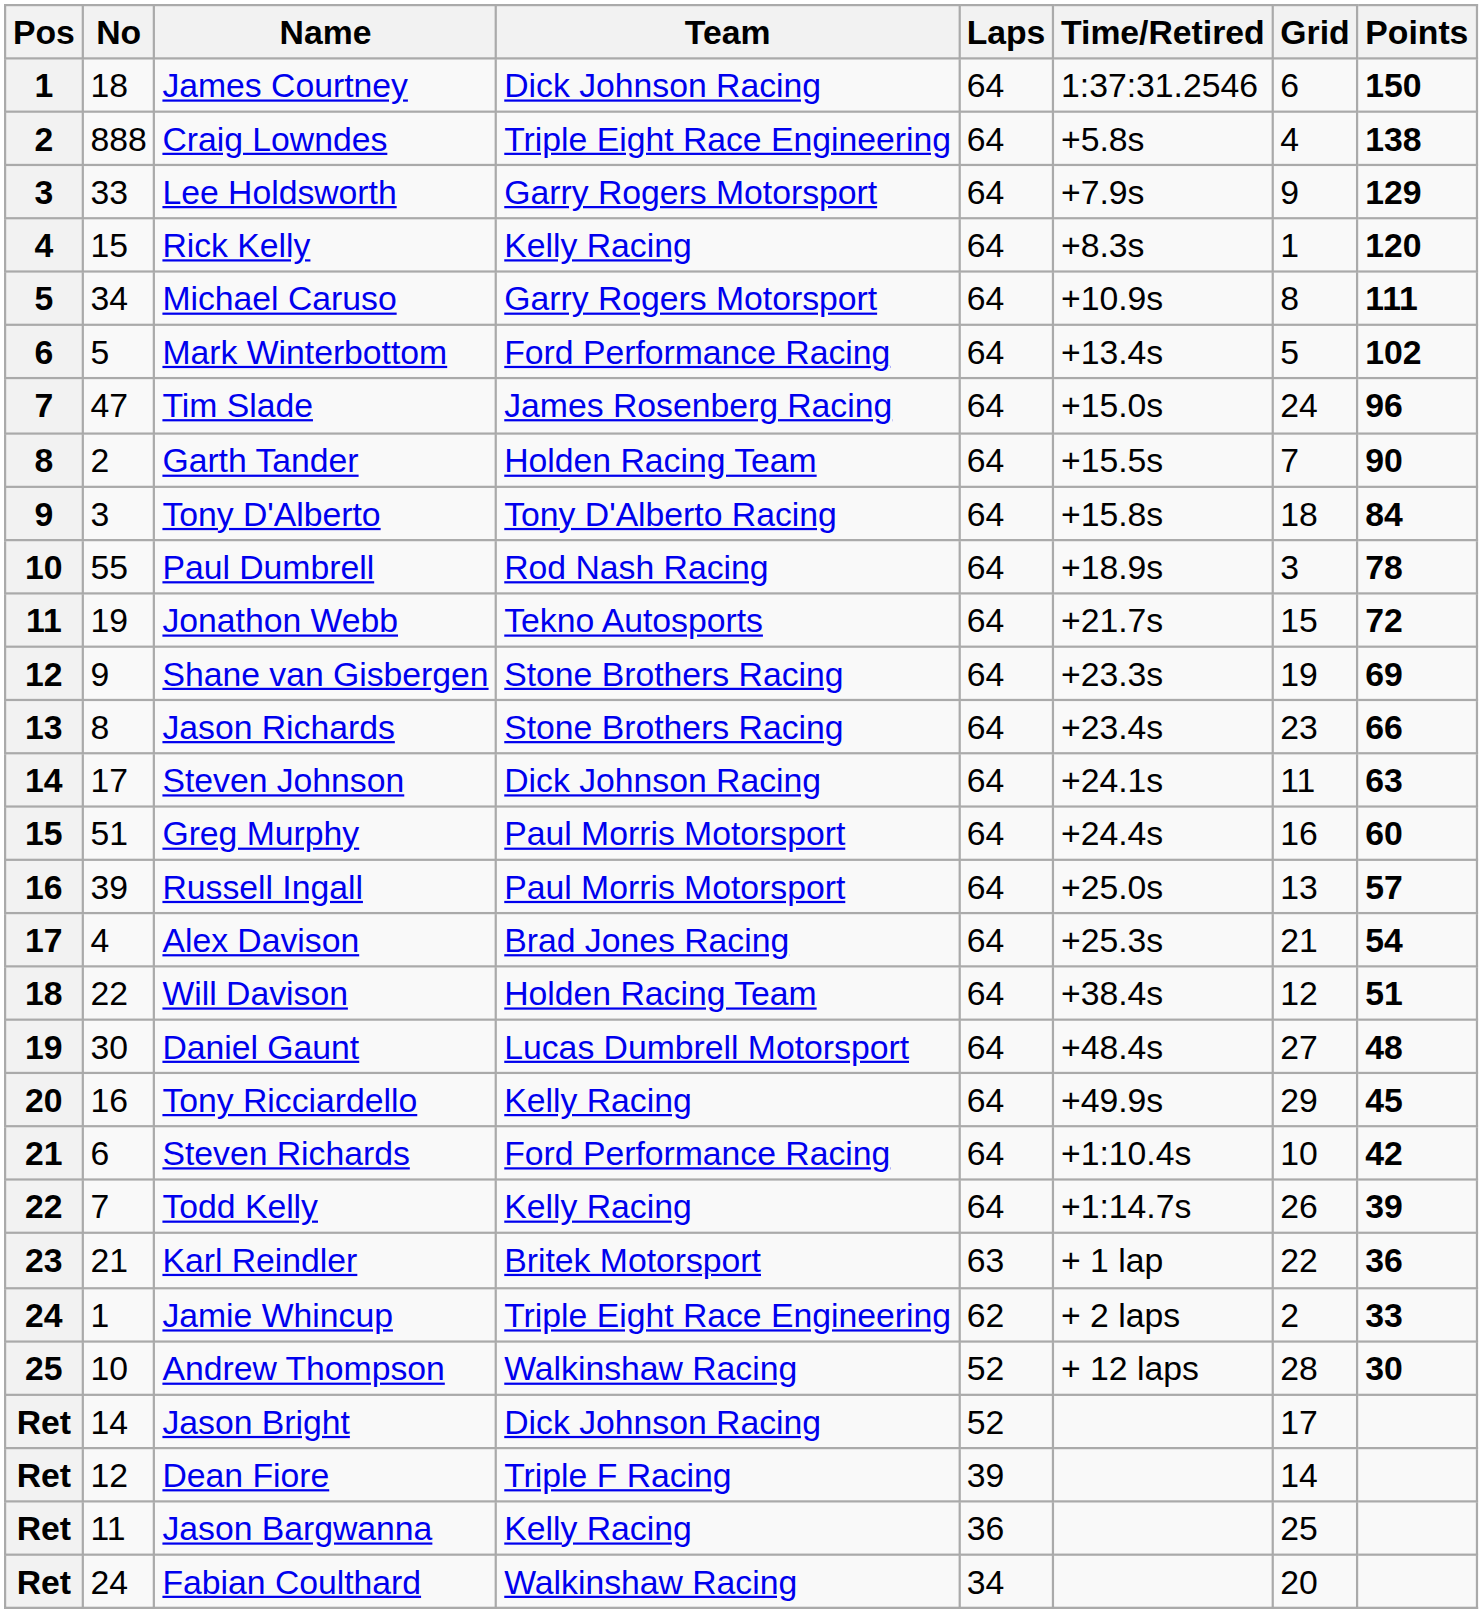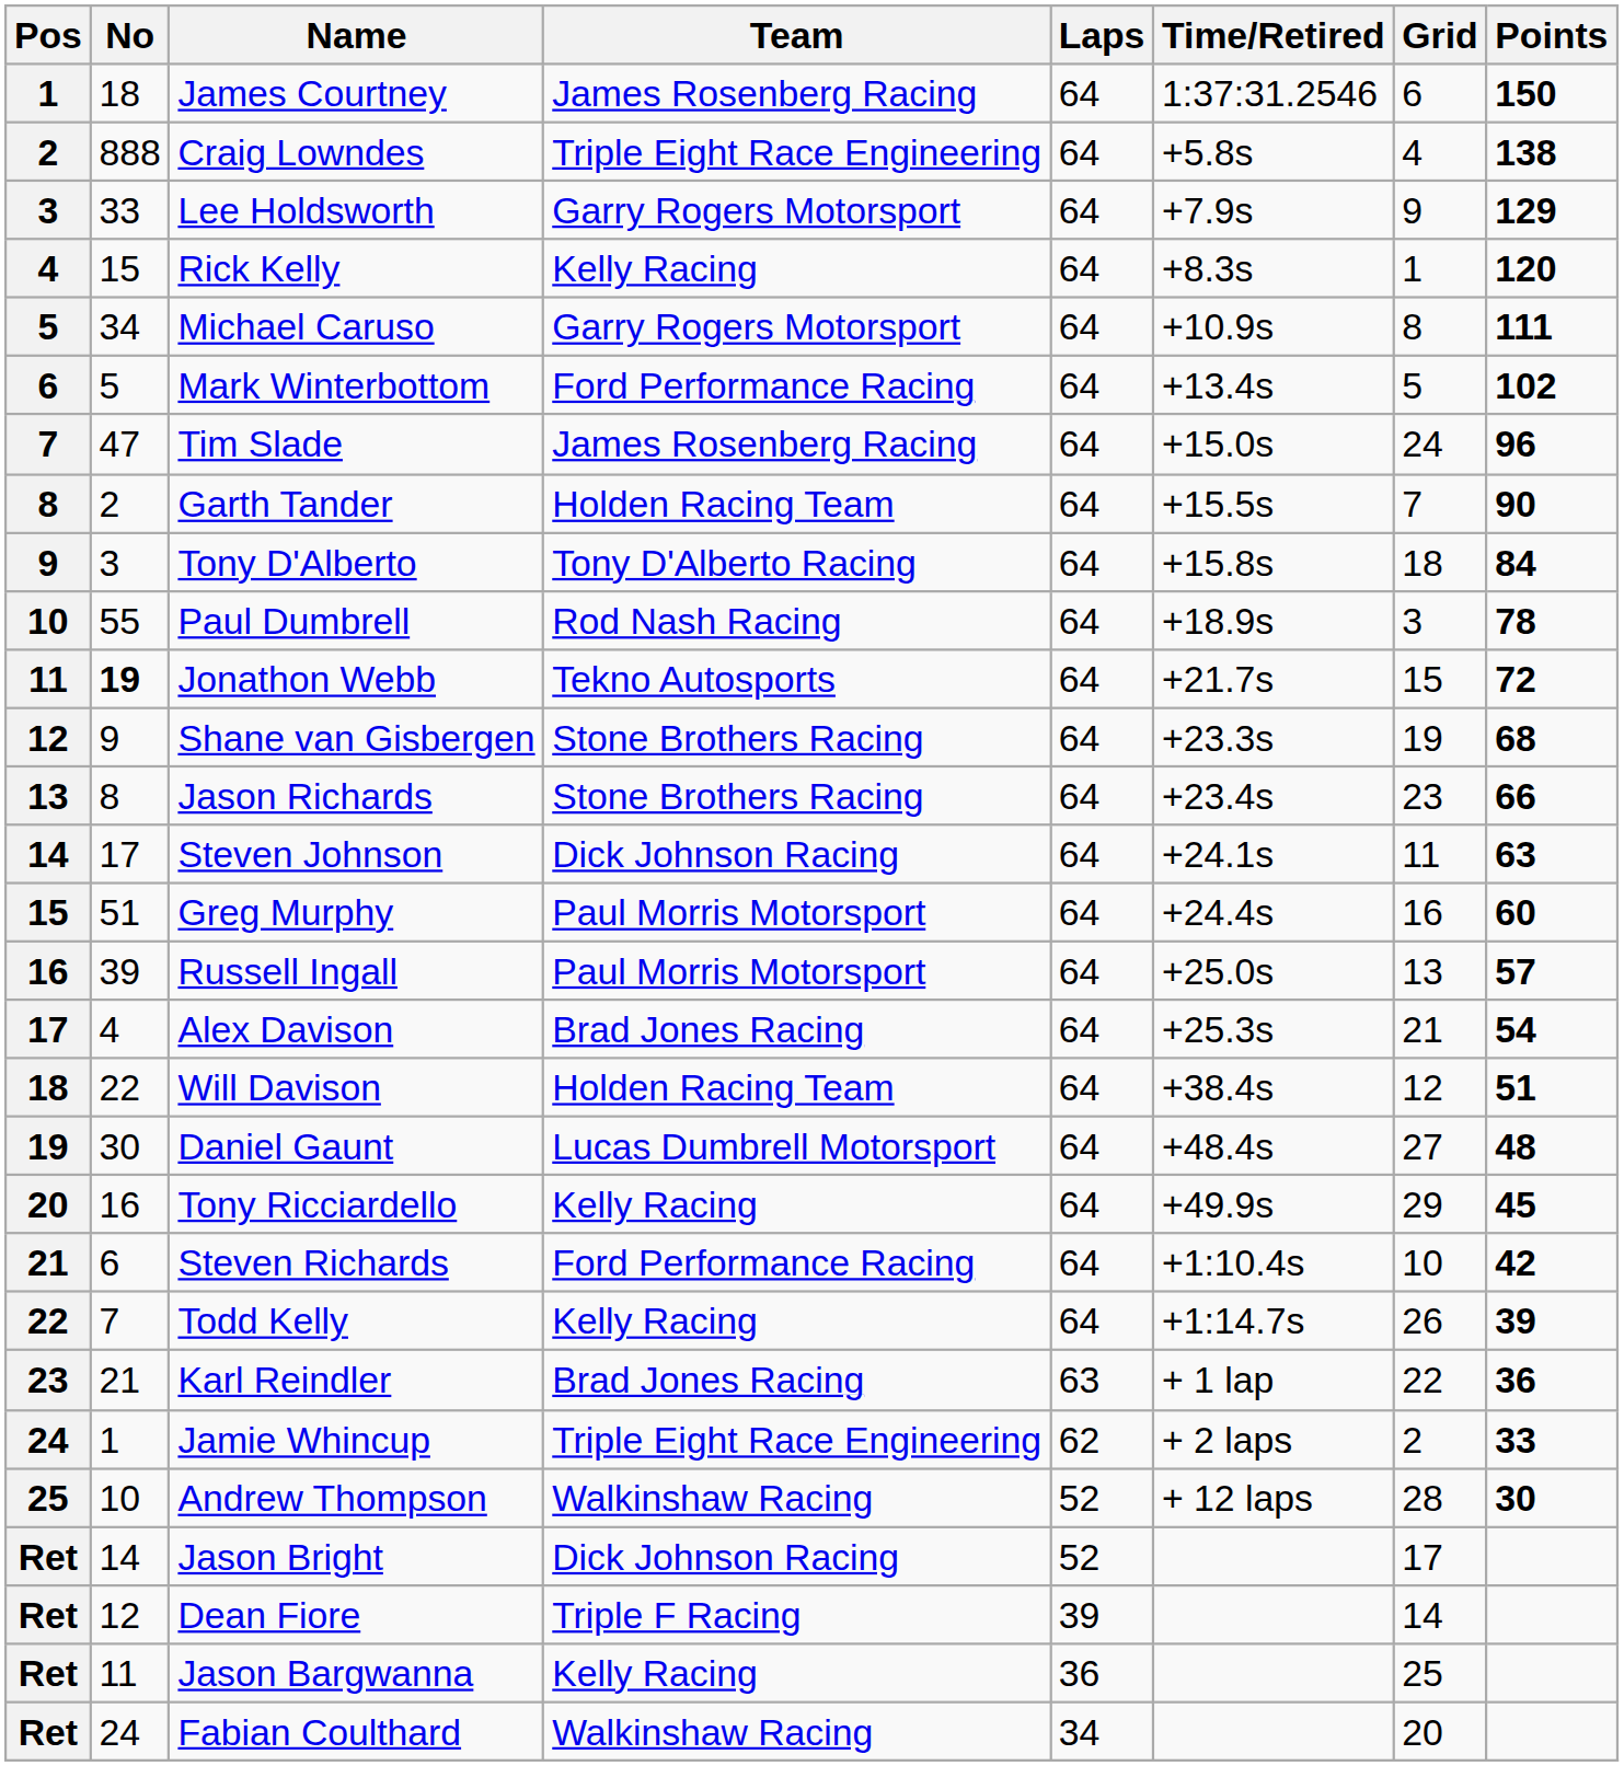James Courtney | Team: Dick Johnson Racing -> James Rosenberg Racing
Jonathon Webb | No: normal -> bold
Shane van Gisbergen | Points: 69 -> 68
Karl Reindler | Team: Britek Motorsport -> Brad Jones Racing
